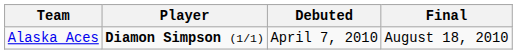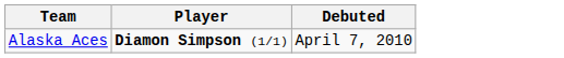- column: Final | August 18, 2010
